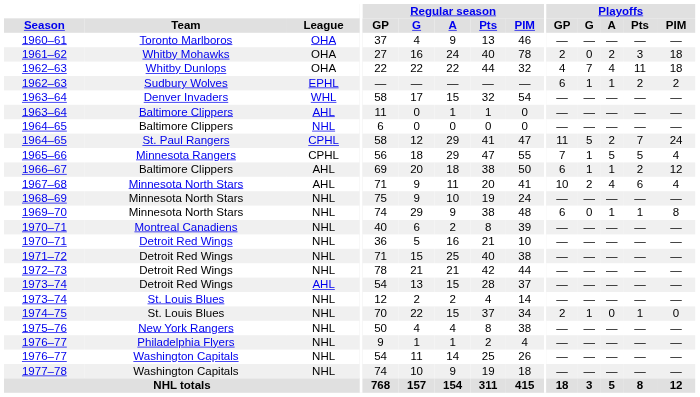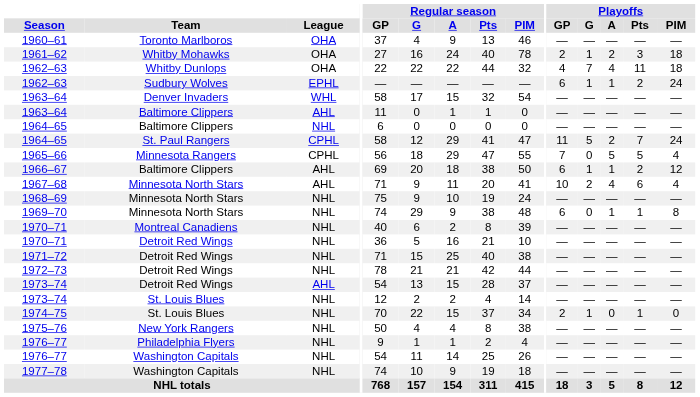1961–62 | Playoffs / G: 0 -> 1
1962–63 / Sudbury Wolves | Playoffs / PIM: 2 -> 24
1965–66 | Playoffs / G: 1 -> 0
